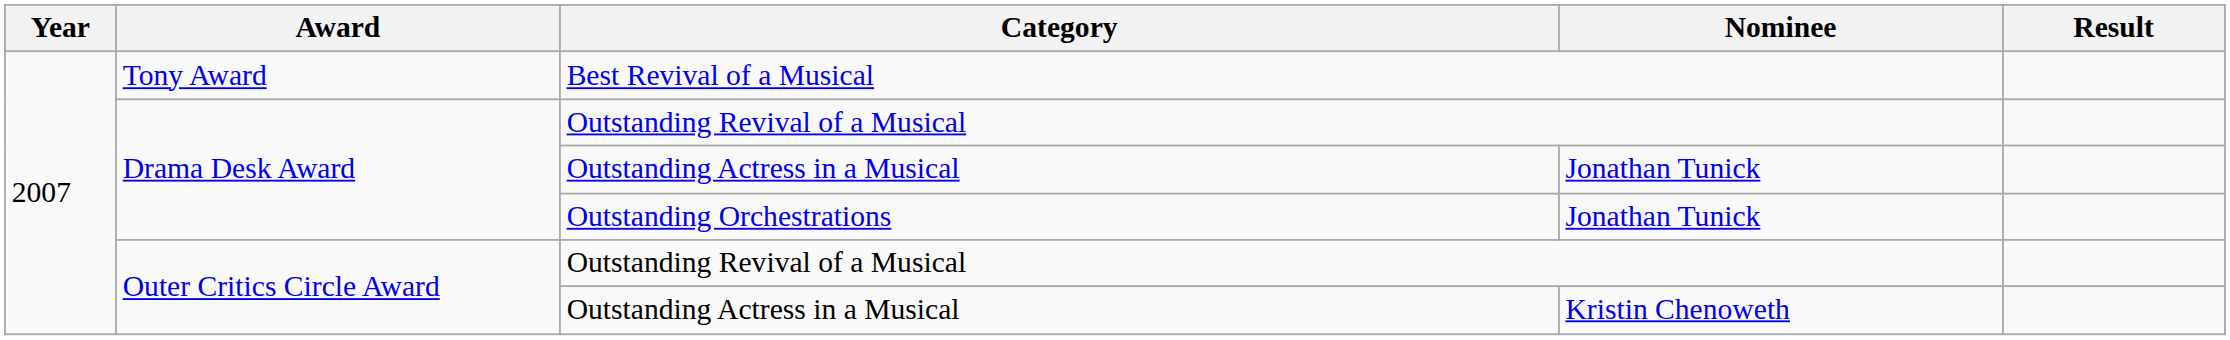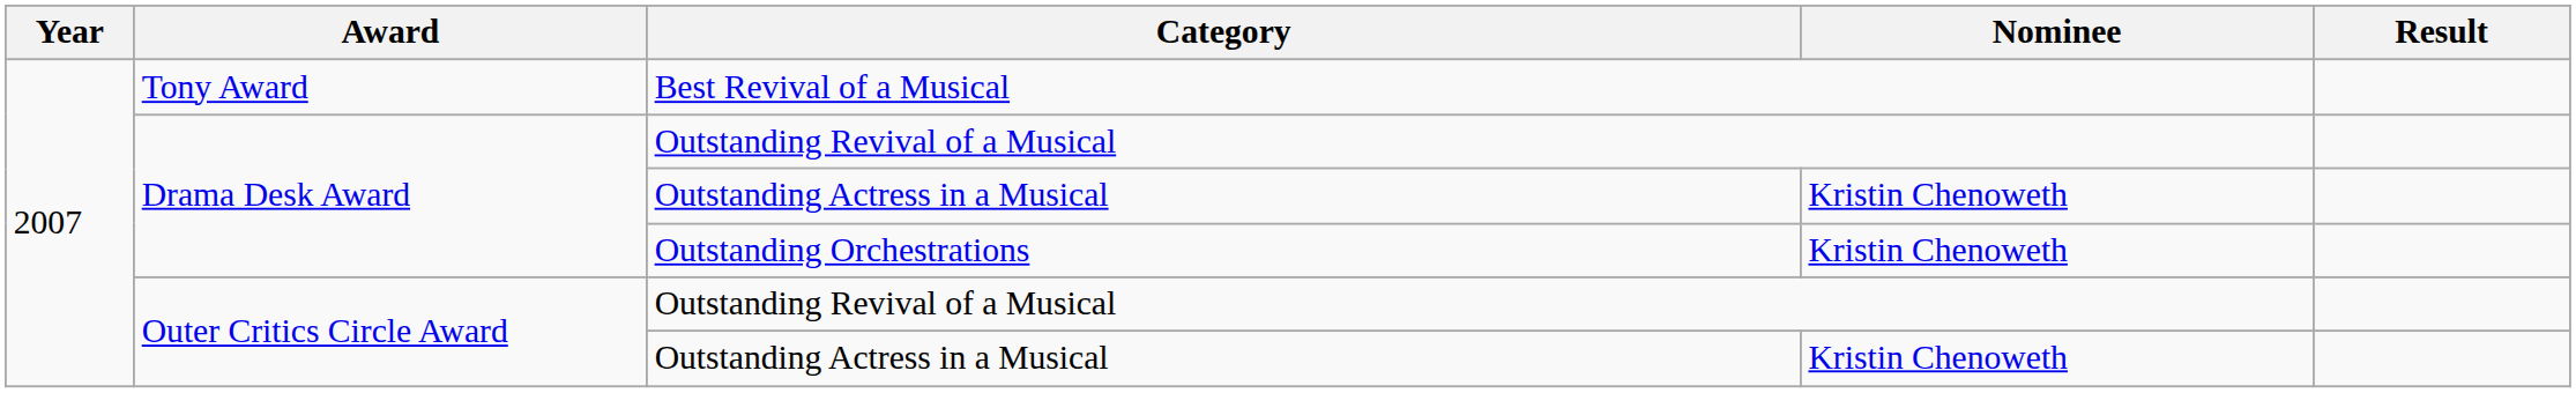Drama Desk Award / Outstanding Actress in a Musical | Nominee: Jonathan Tunick -> Kristin Chenoweth
Outstanding Orchestrations | Nominee: Jonathan Tunick -> Kristin Chenoweth
